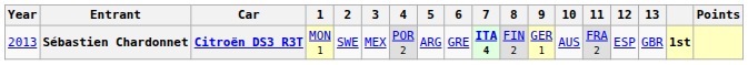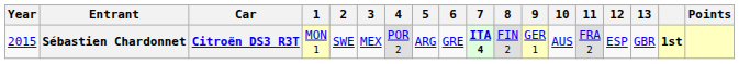Sébastien Chardonnet | Year: 2013 -> 2015
